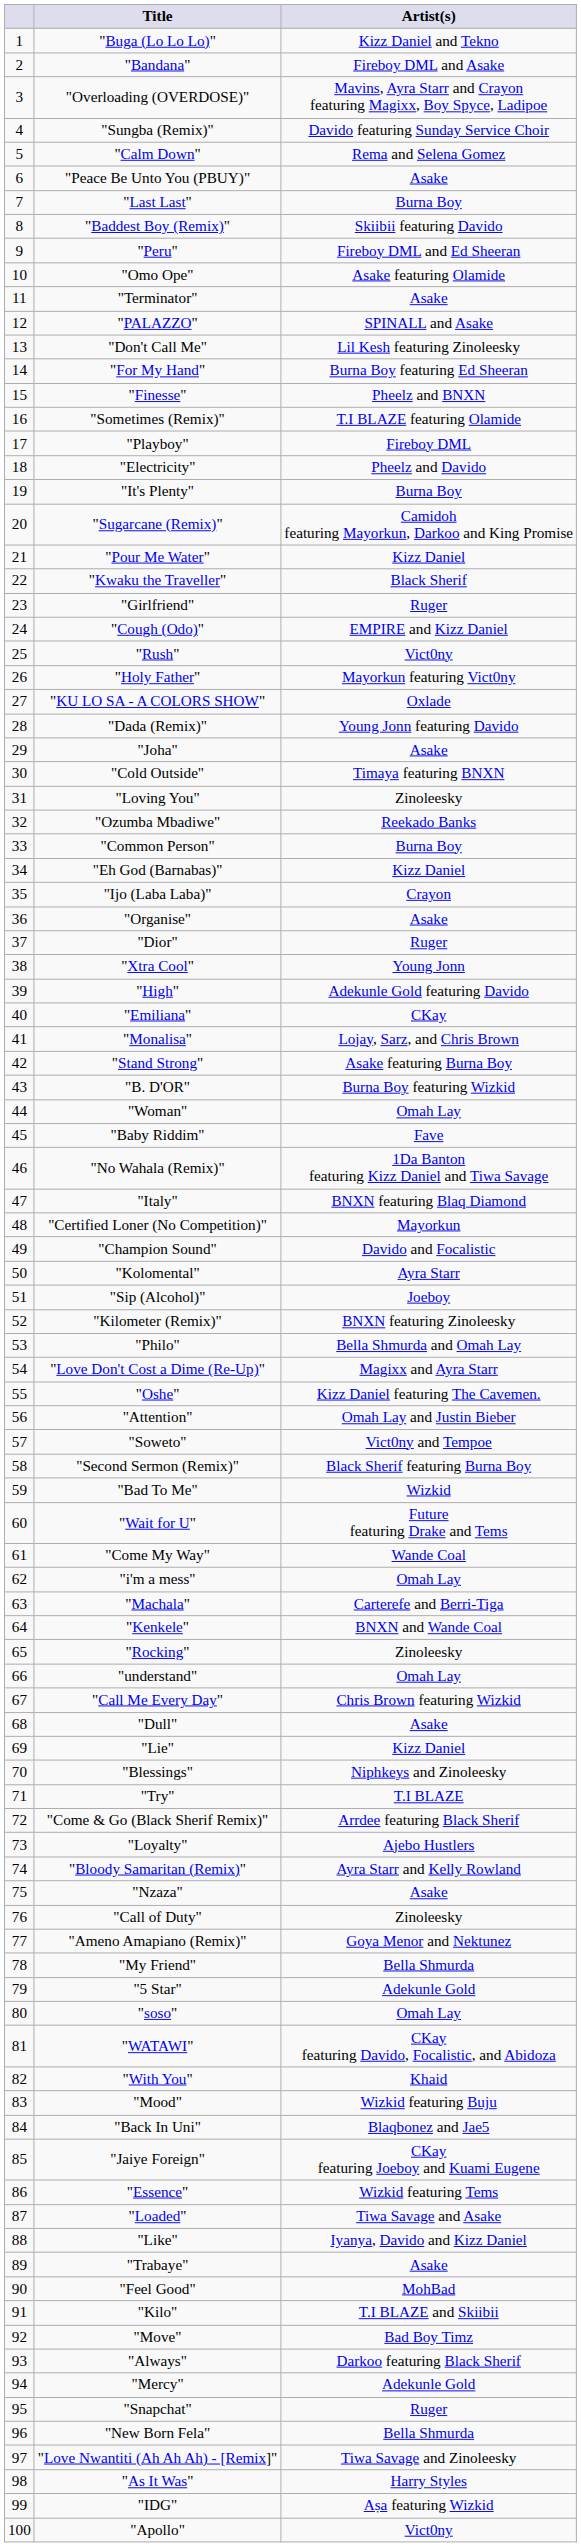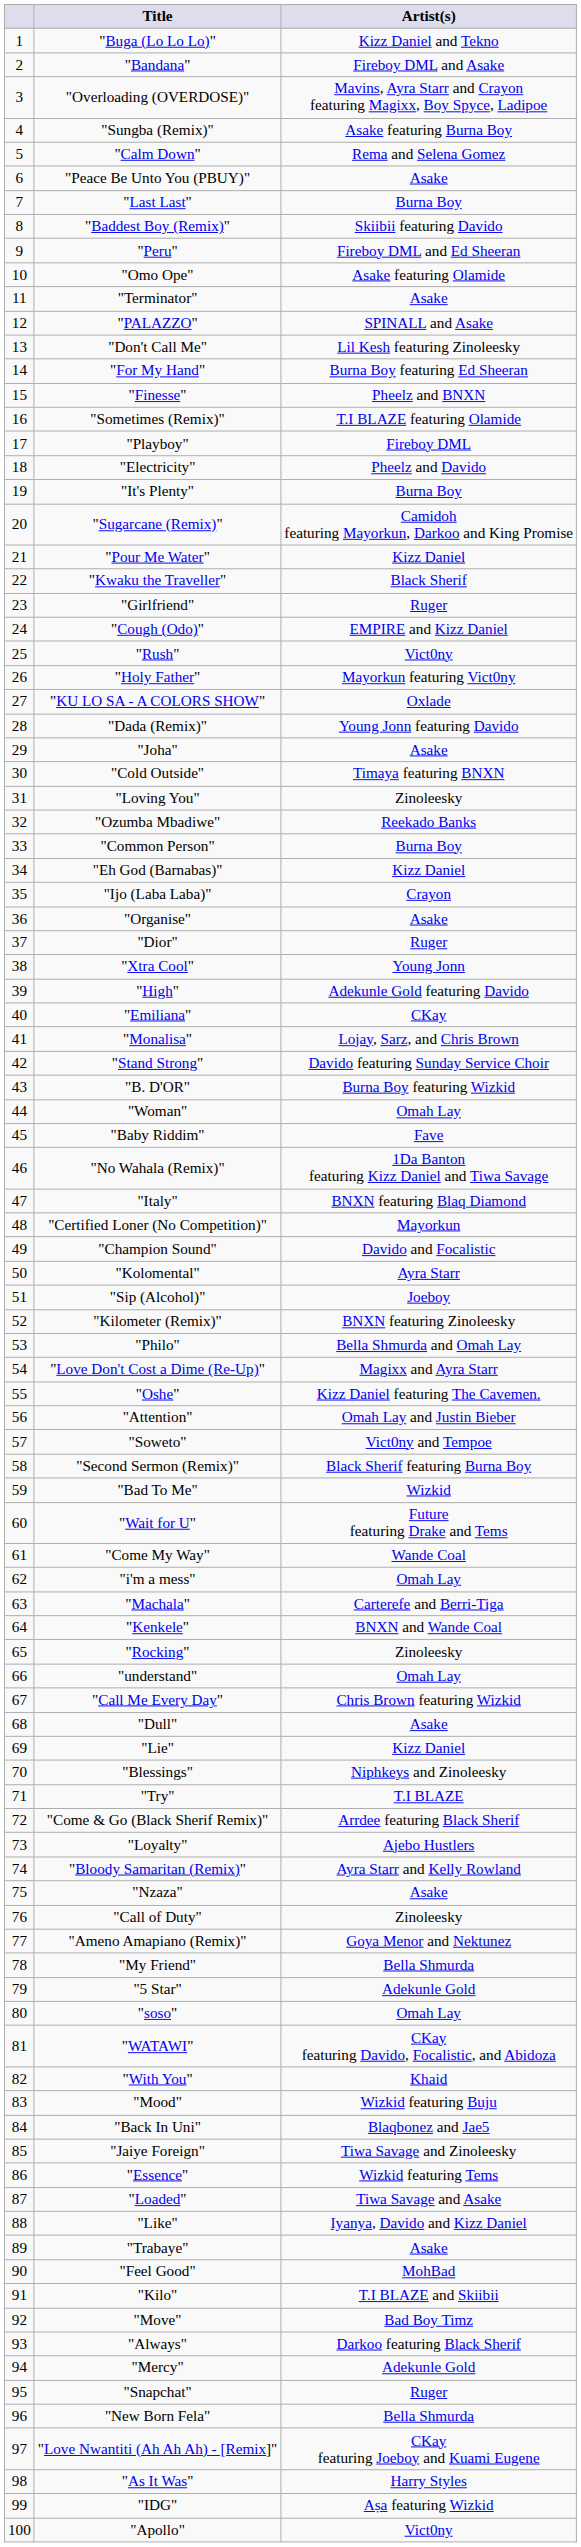"Sungba (Remix)" | Artist(s): Davido featuring Sunday Service Choir -> Asake featuring Burna Boy
"Stand Strong" | Artist(s): Asake featuring Burna Boy -> Davido featuring Sunday Service Choir
"Jaiye Foreign" | Artist(s): CKay featuring Joeboy and Kuami Eugene -> Tiwa Savage and Zinoleesky
"Love Nwantiti (Ah Ah Ah) - [Remix]" | Artist(s): Tiwa Savage and Zinoleesky -> CKay featuring Joeboy and Kuami Eugene
